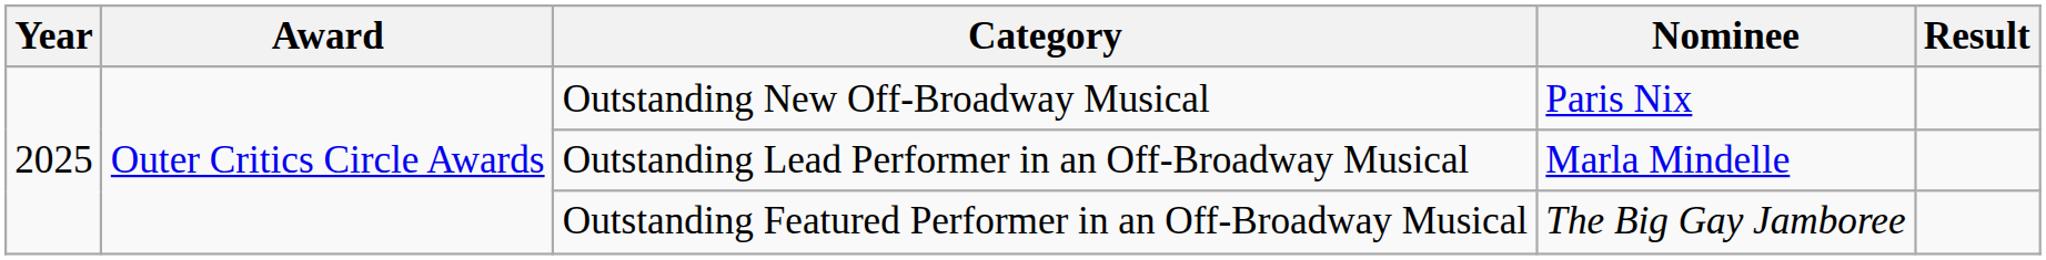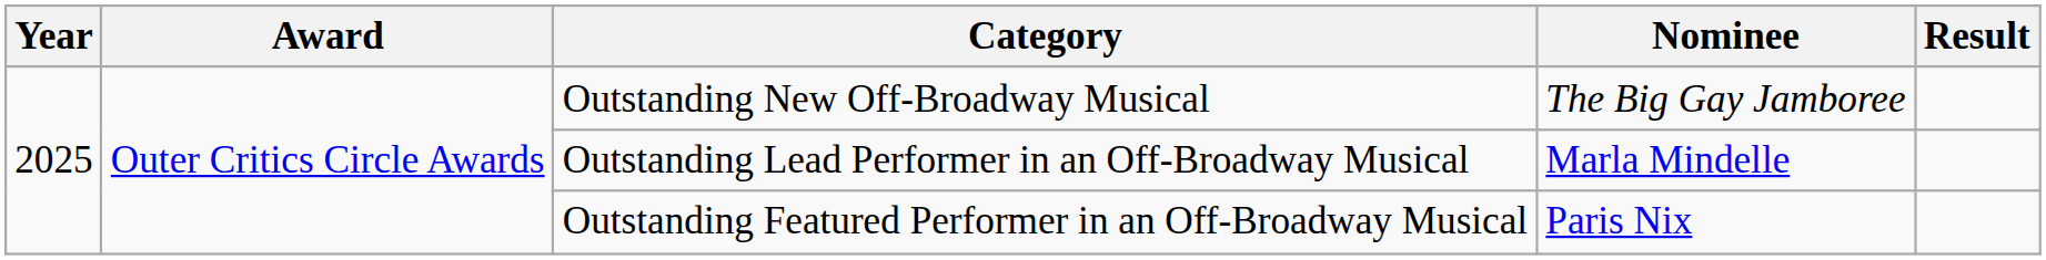Outstanding New Off-Broadway Musical | Nominee: Paris Nix -> The Big Gay Jamboree
Outstanding Featured Performer in an Off-Broadway Musical | Nominee: The Big Gay Jamboree -> Paris Nix
